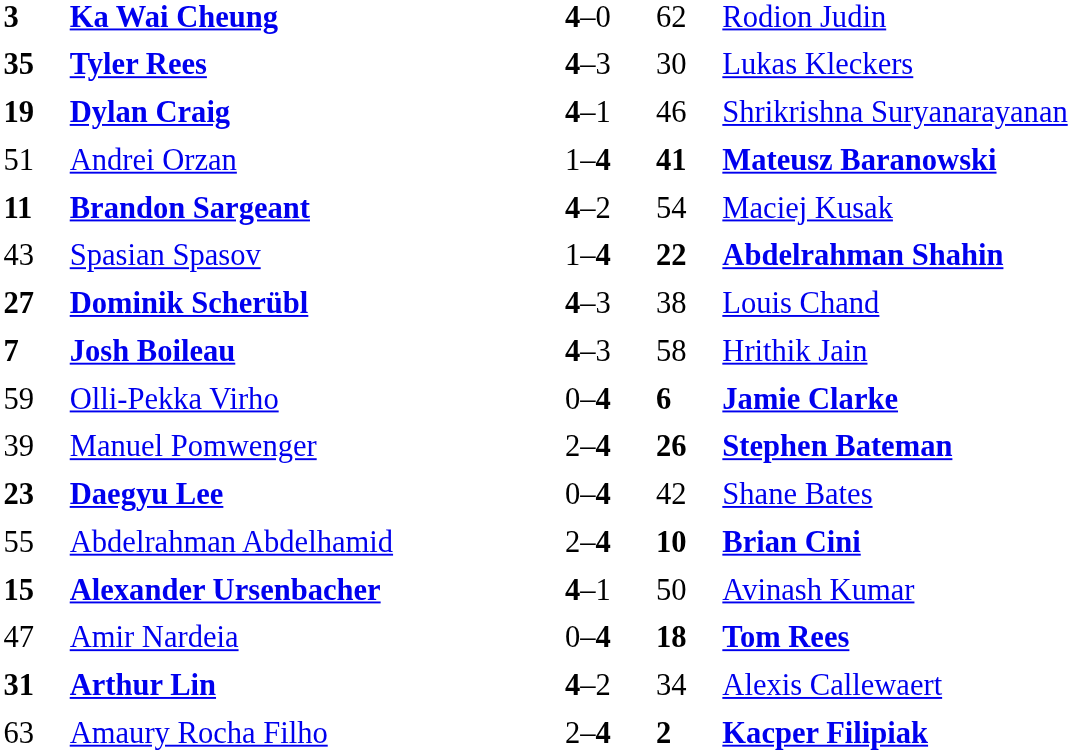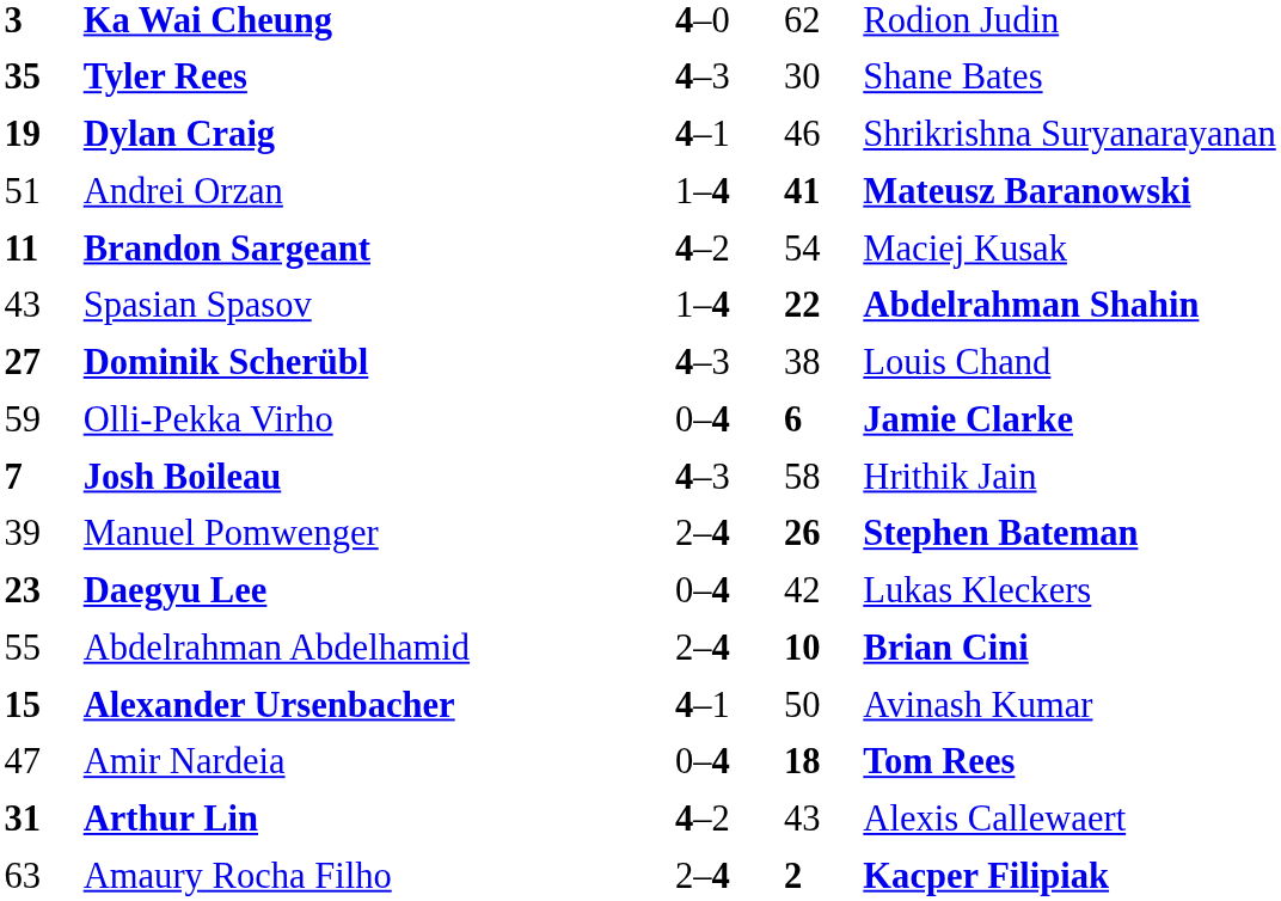Tyler Rees | column 5: Lukas Kleckers -> Shane Bates
rows swapped: Olli-Pekka Virho <-> Josh Boileau
Daegyu Lee | column 5: Shane Bates -> Lukas Kleckers
Arthur Lin | column 4: 34 -> 43
